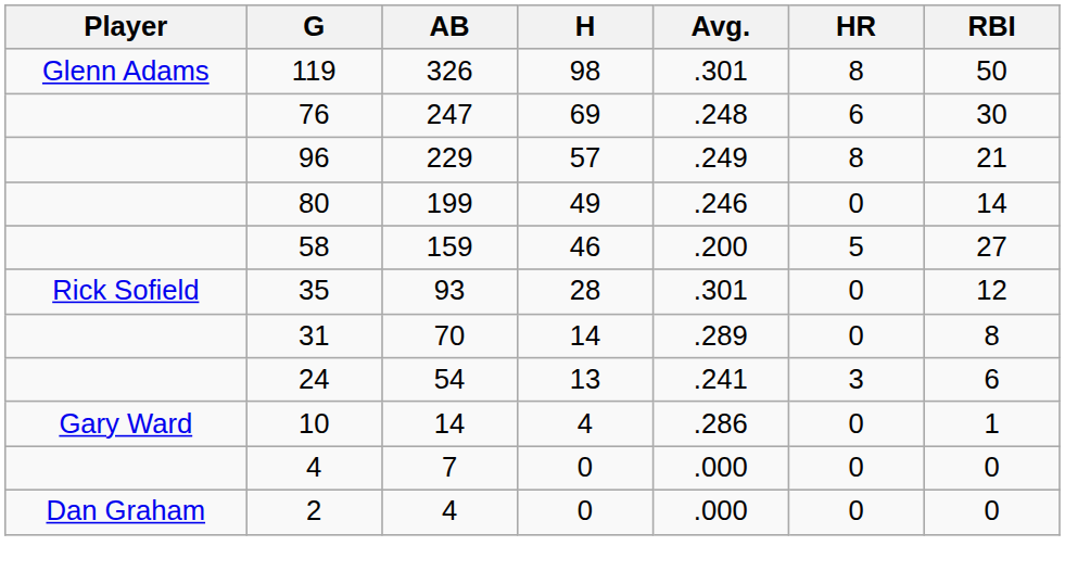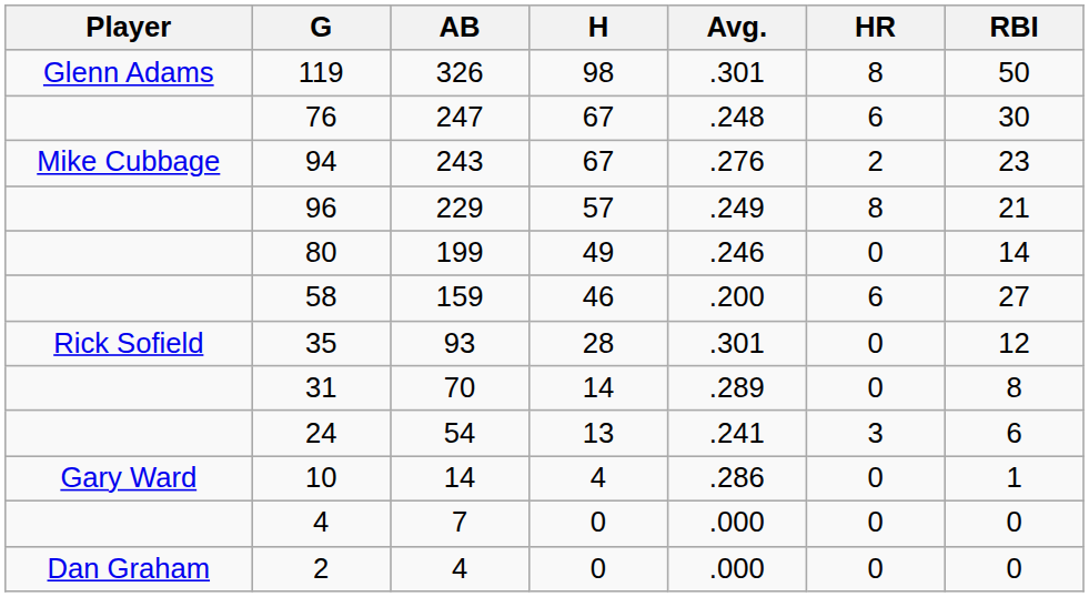76 | H: 69 -> 67
+ row: Mike Cubbage | 94 | 243 | 67 | .276 | 2 | 23
58 | HR: 5 -> 6
